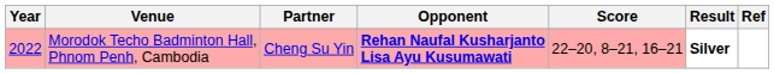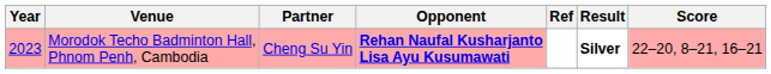columns swapped: Score <-> Ref
Morodok Techo Badminton Hall, Phnom Penh, Cambodia | Year: 2022 -> 2023
